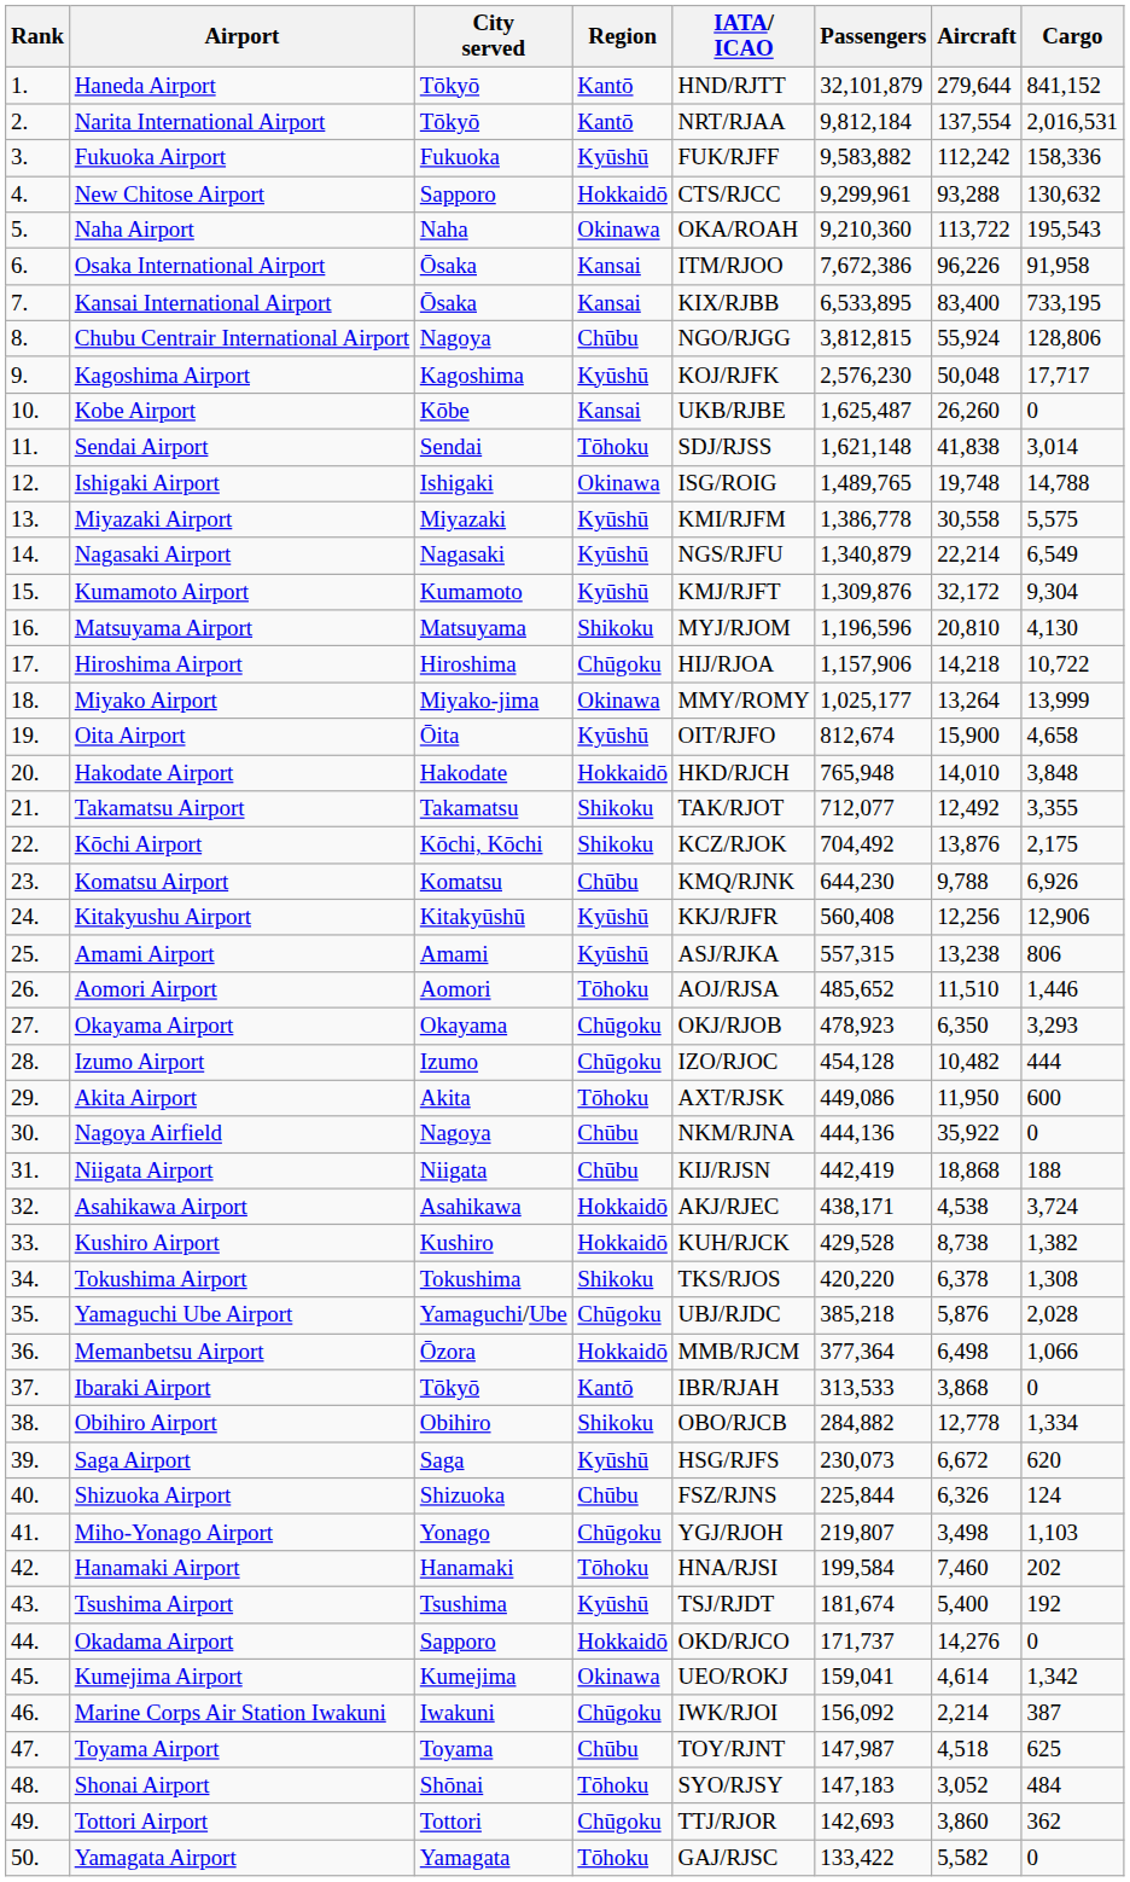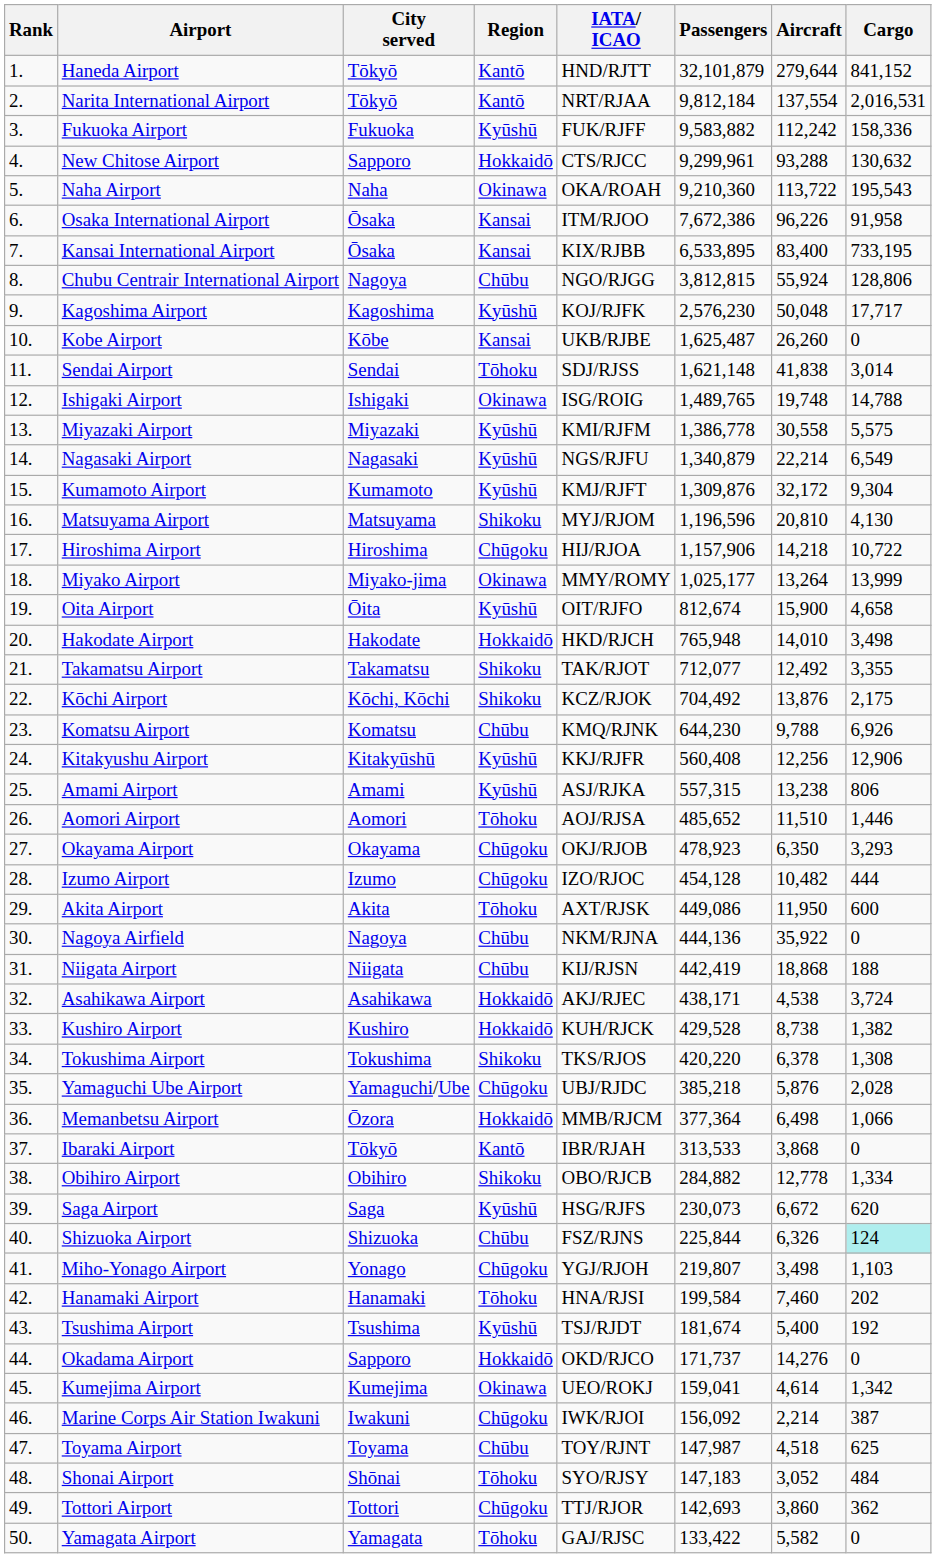Hakodate Airport | Cargo: 3,848 -> 3,498
Shizuoka Airport | Cargo: no background -> paleturquoise background
